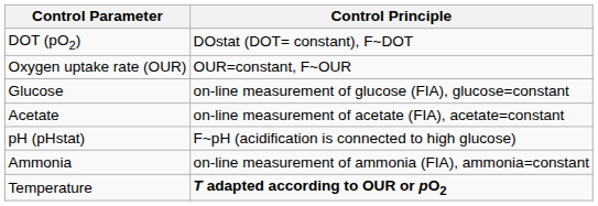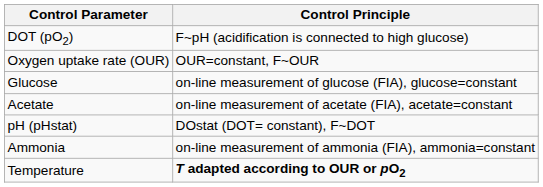DOT (pO2) | Control Principle: DOstat (DOT= constant), F~DOT -> F~pH (acidification is connected to high glucose)
pH (pHstat) | Control Principle: F~pH (acidification is connected to high glucose) -> DOstat (DOT= constant), F~DOT
